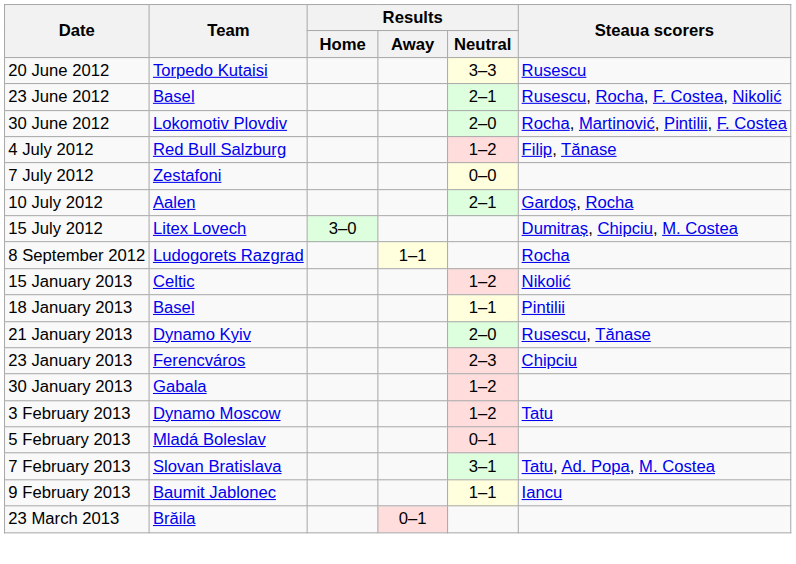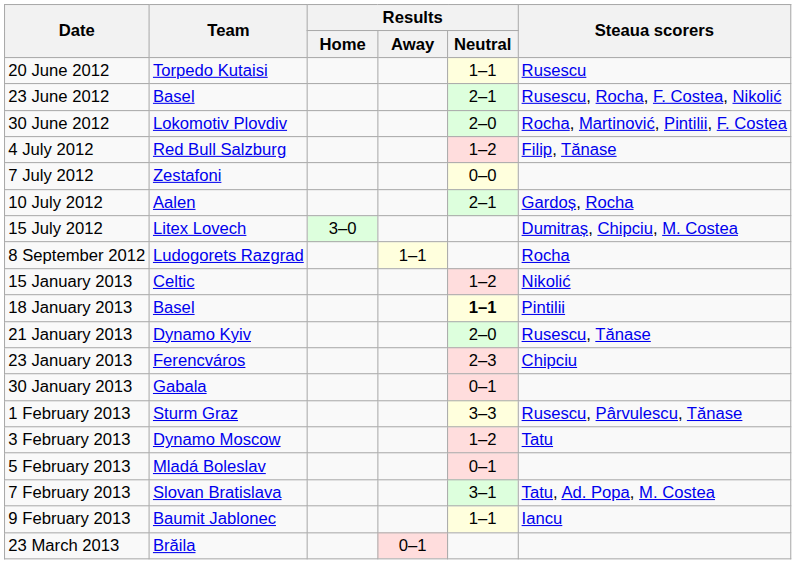20 June 2012 | Results / Neutral: 3–3 -> 1–1
18 January 2013 | Results / Neutral: normal -> bold
30 January 2013 | Results / Neutral: 1–2 -> 0–1
+ row: 1 February 2013 | Sturm Graz | 3–3 | Rusescu, Pârvulescu, Tănase
